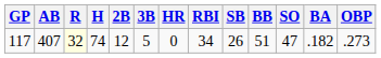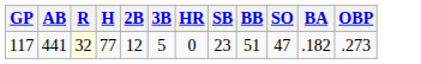- column: RBI | 34
117 | AB: 407 -> 441
117 | H: 74 -> 77
117 | SB: 26 -> 23
